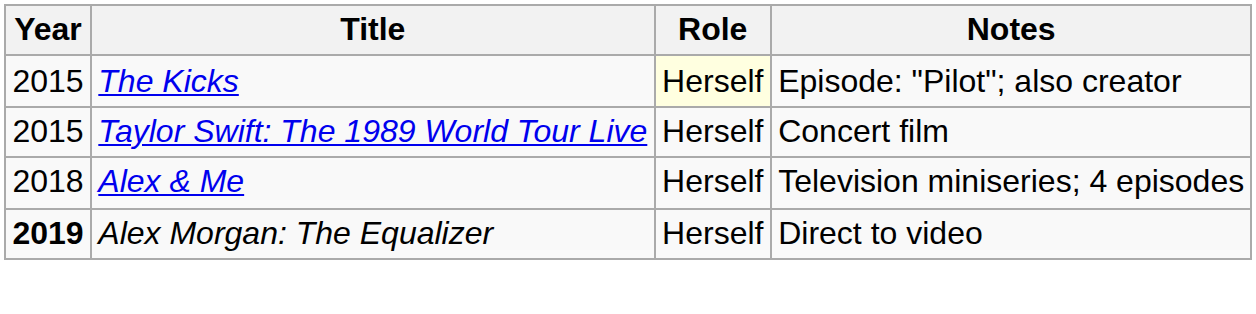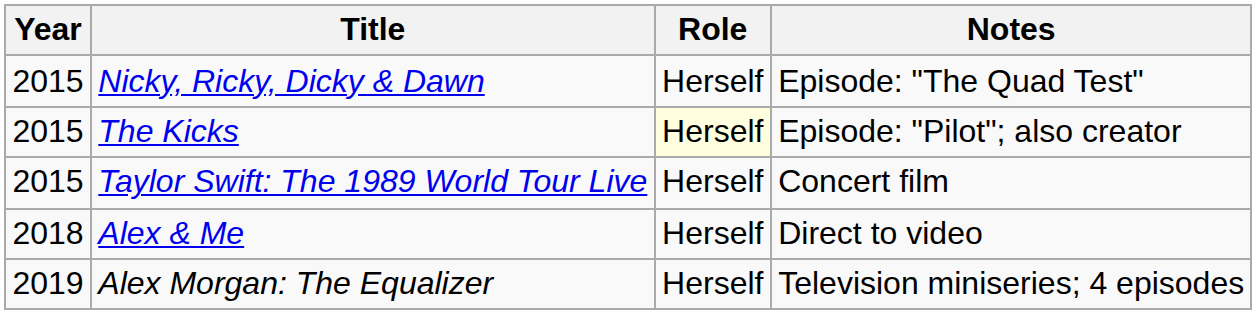+ row: 2015 | Nicky, Ricky, Dicky & Dawn | Herself | Episode: "The Quad Test"
Alex & Me | Notes: Television miniseries; 4 episodes -> Direct to video
Alex Morgan: The Equalizer | Year: bold -> normal
Alex Morgan: The Equalizer | Notes: Direct to video -> Television miniseries; 4 episodes
